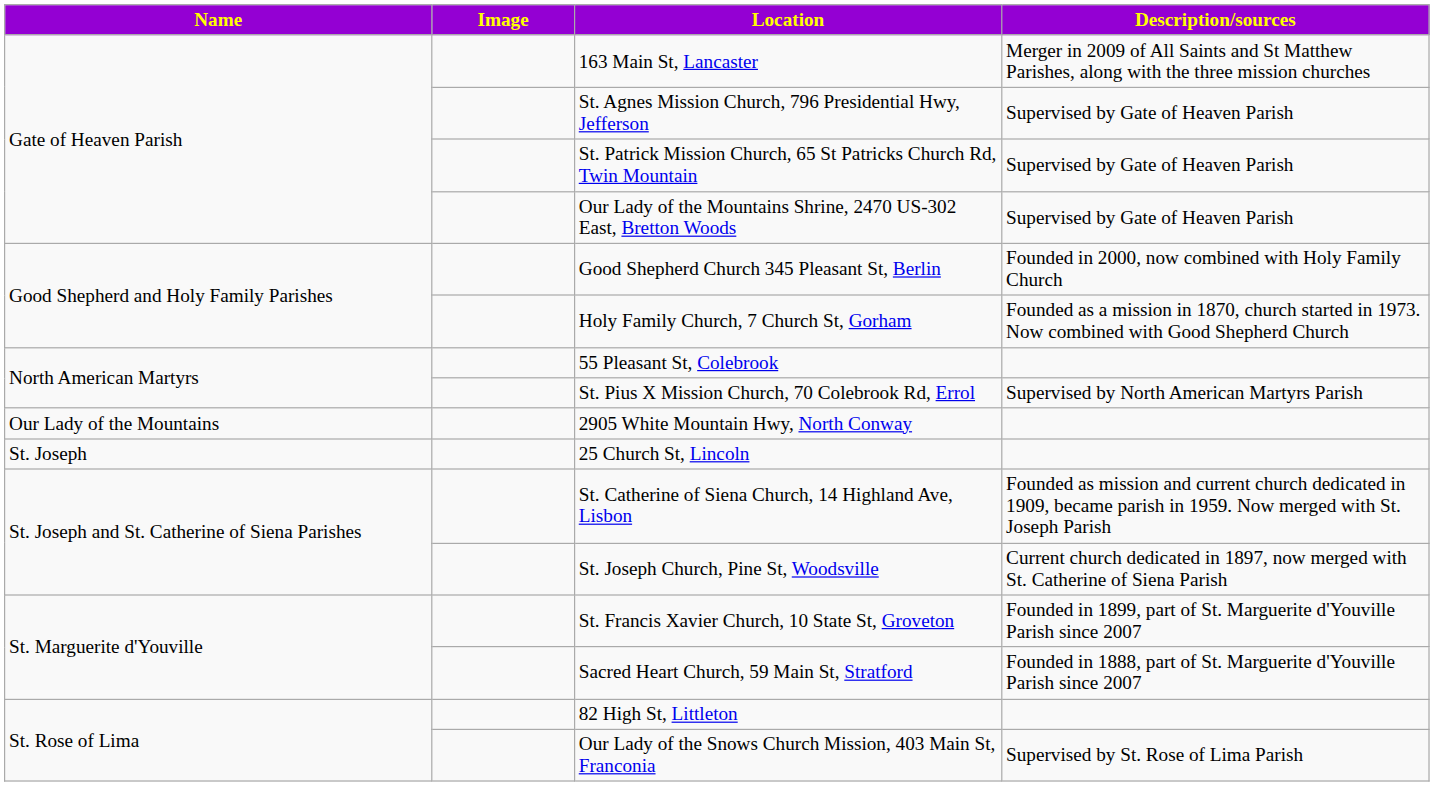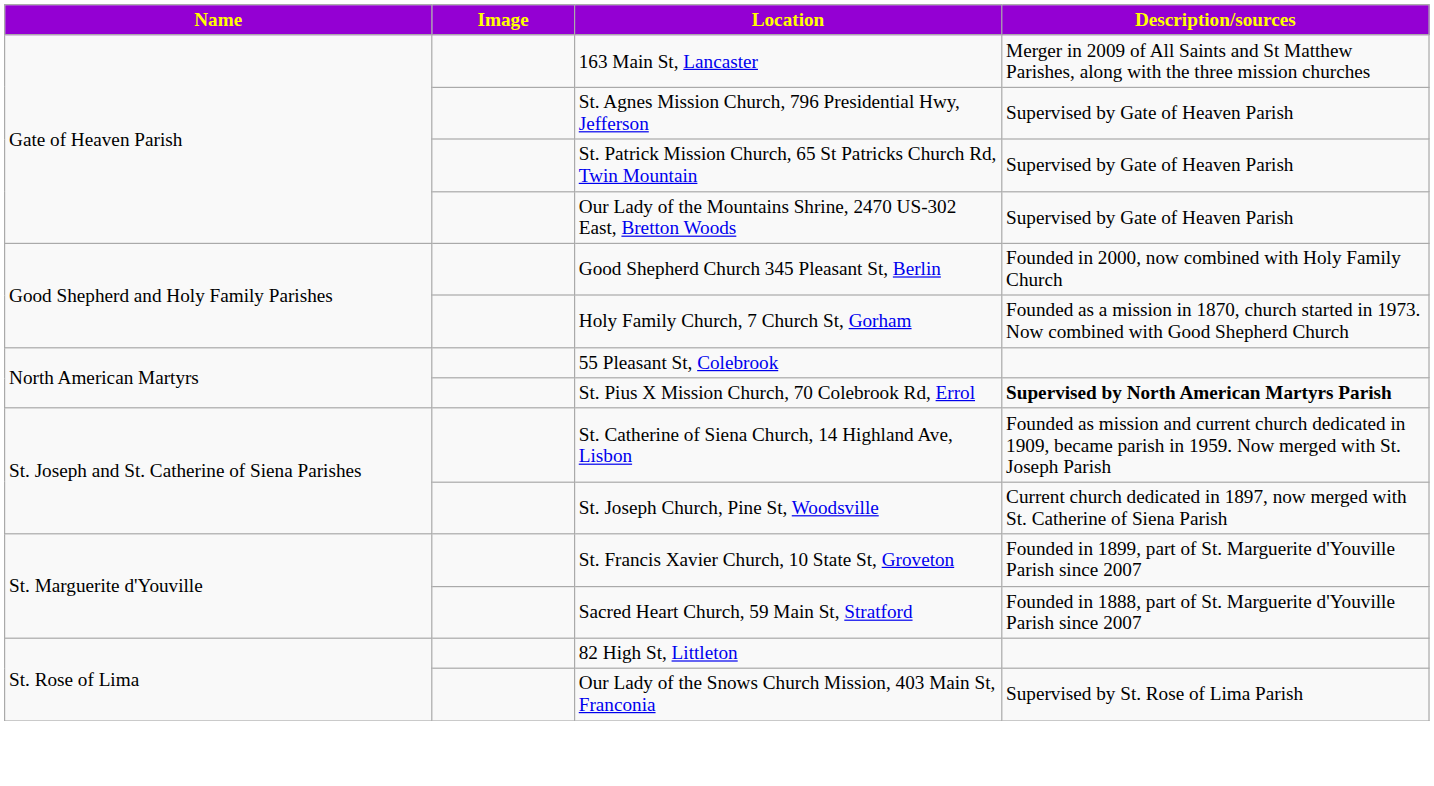St. Pius X Mission Church, 70 Colebrook Rd, Errol | Description/sources: normal -> bold
- row: Our Lady of the Mountains | 2905 White Mountain Hwy, North Conway
- row: St. Joseph | 25 Church St, Lincoln
